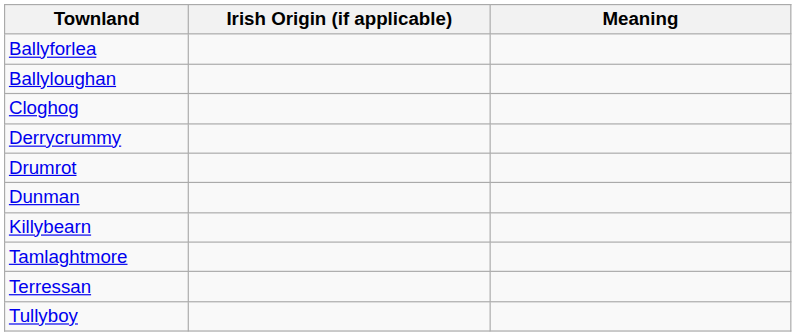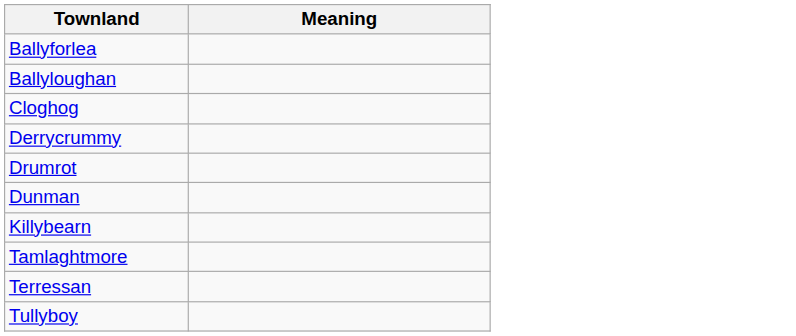- column: Irish Origin (if applicable)
